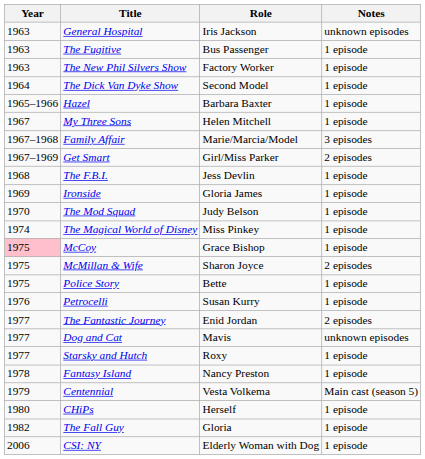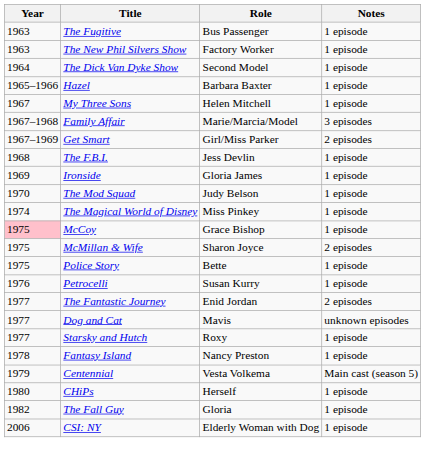- row: 1963 | General Hospital | Iris Jackson | unknown episodes
